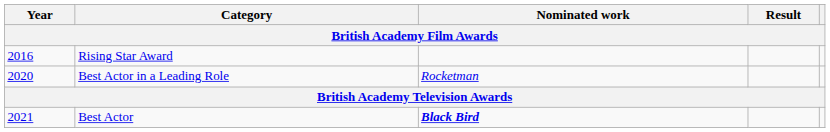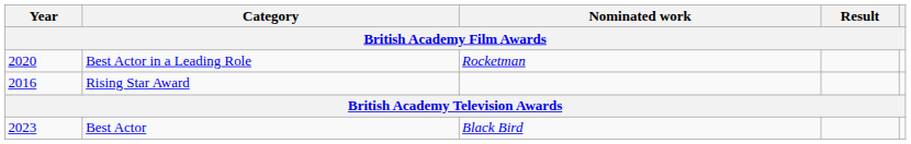rows swapped: Rising Star Award <-> Best Actor in a Leading Role
Best Actor | Year: 2021 -> 2023
Best Actor | Nominated work: bold -> normal
